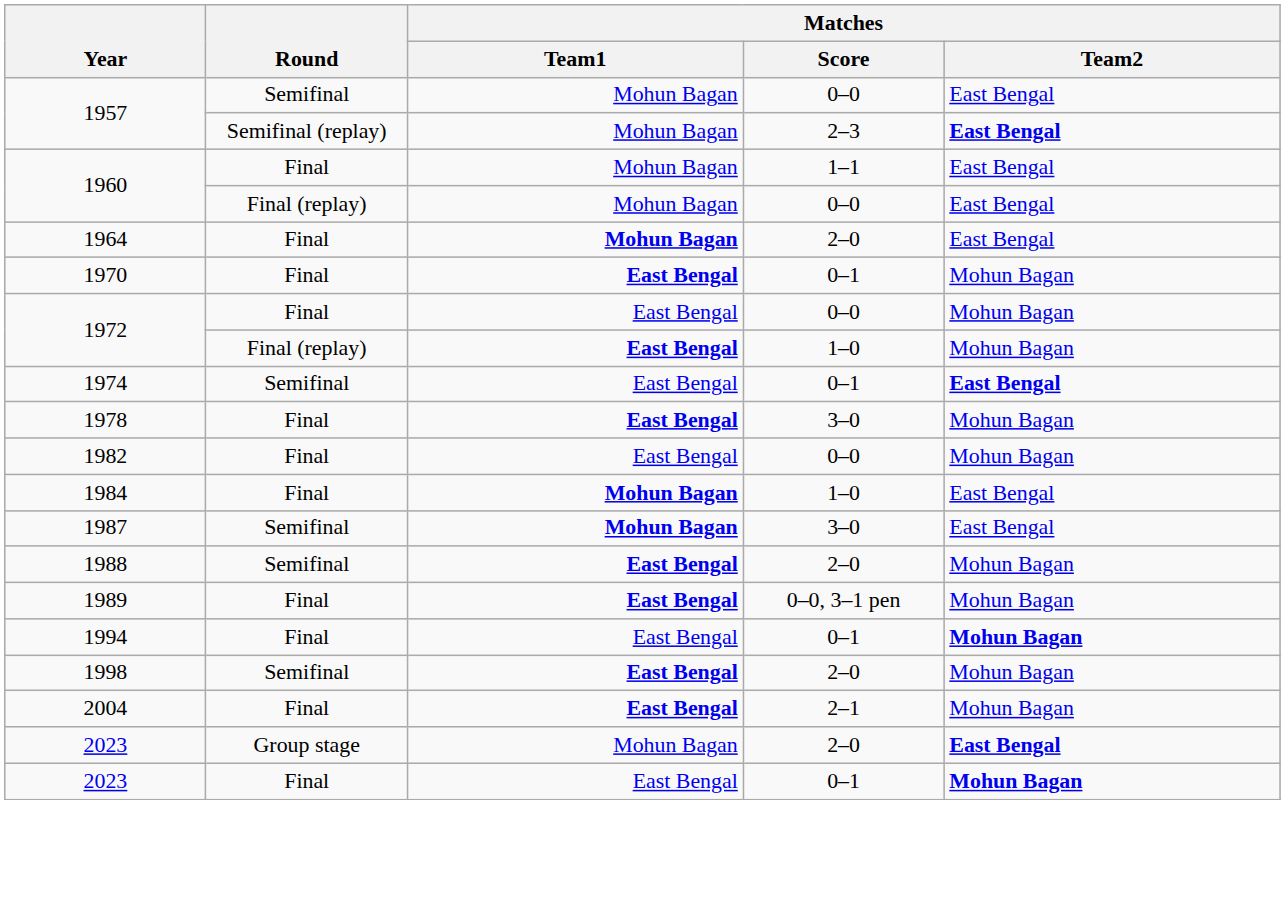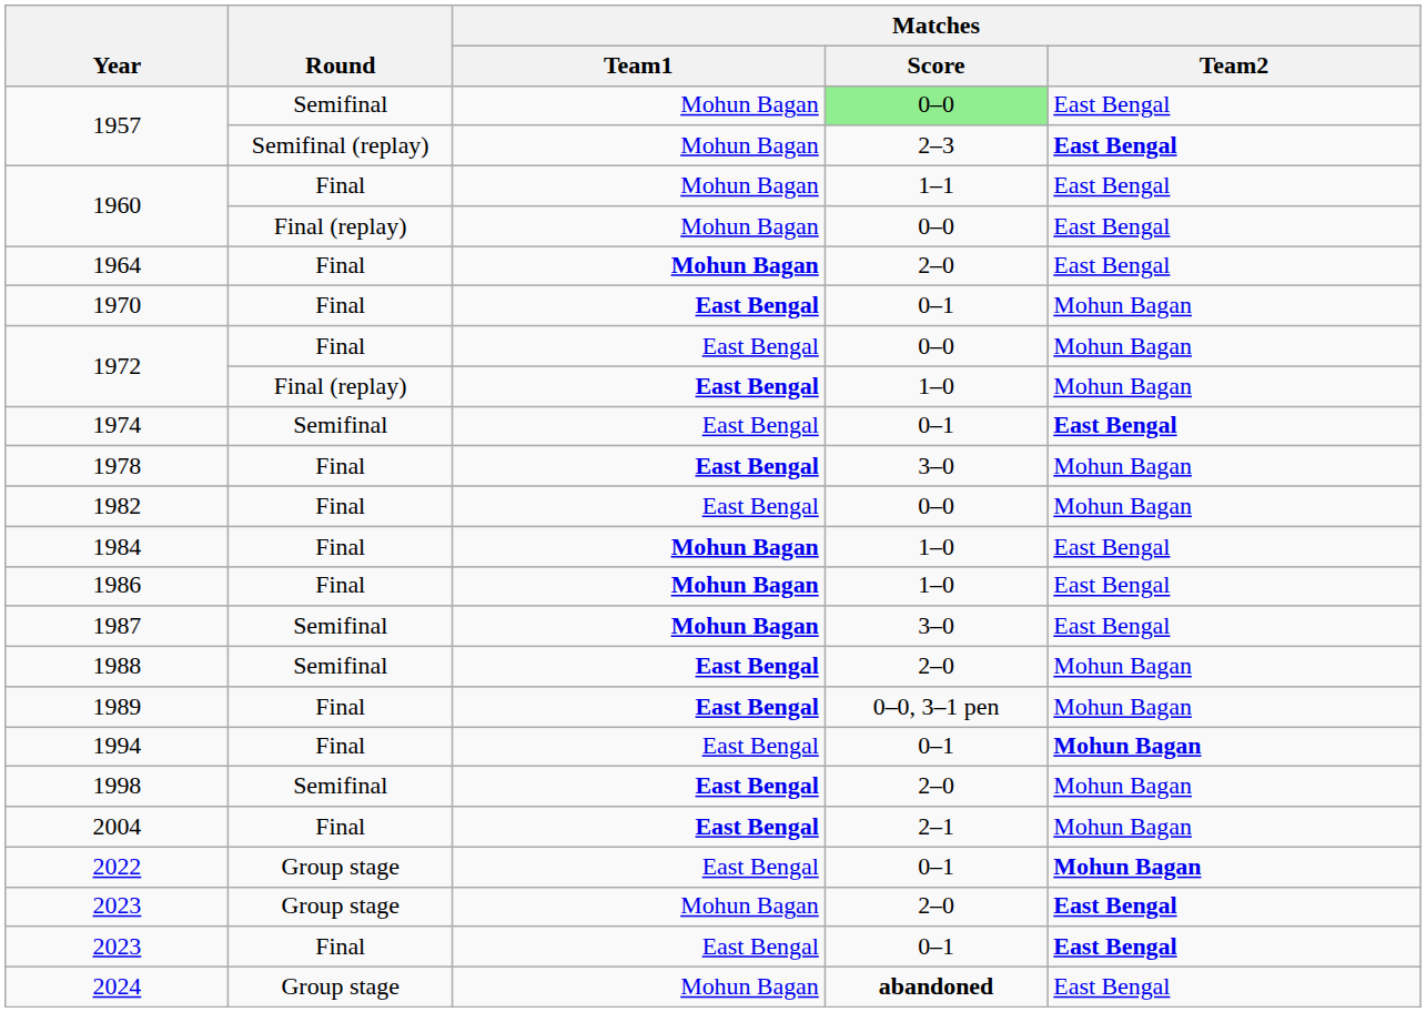1957 / Semifinal | Matches / Score: no background -> lightgreen background
+ row: 1986 | Final | Mohun Bagan | 1–0 | East Bengal
+ row: 2022 | Group stage | East Bengal | 0–1 | Mohun Bagan
2023 / Final | Matches / Team2: Mohun Bagan -> East Bengal
+ row: 2024 | Group stage | Mohun Bagan | abandoned | East Bengal
